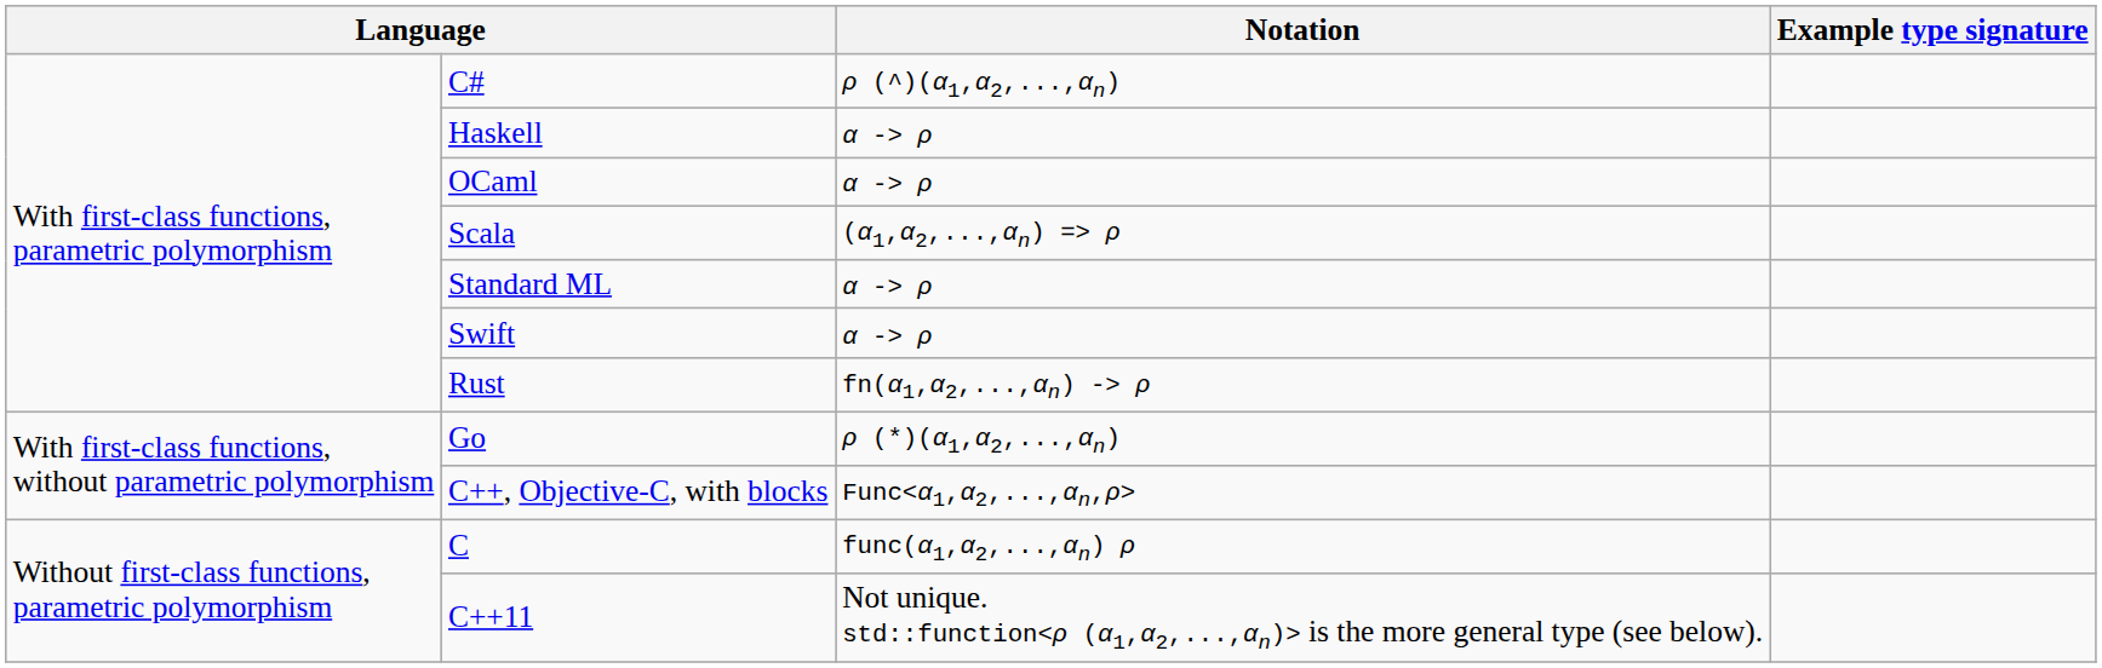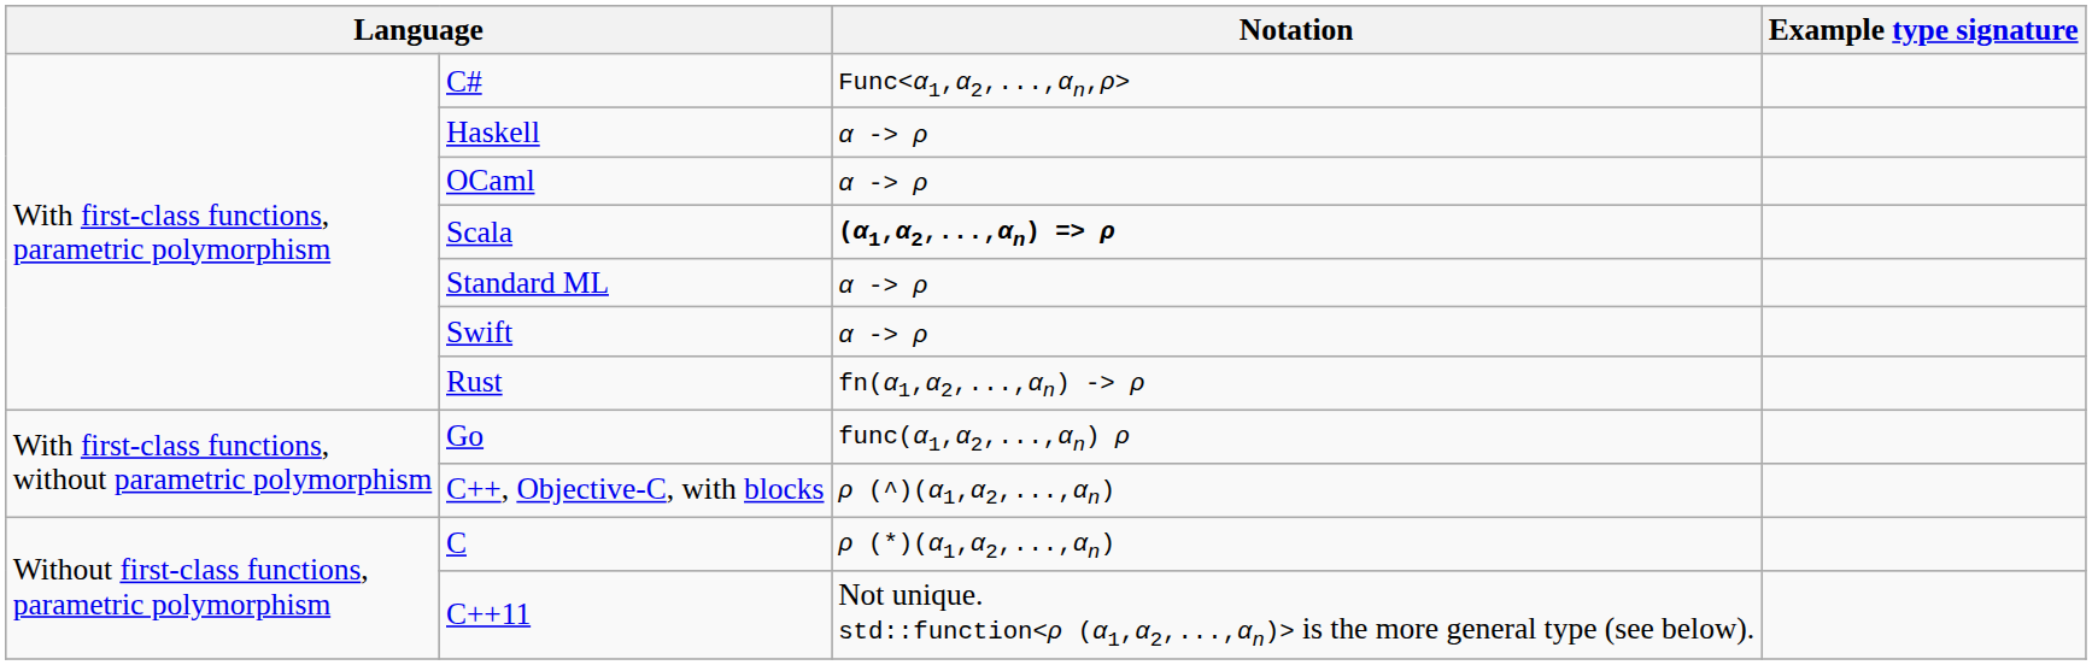C# | Notation: ρ (^)(α1,α2,...,αn) -> Func<α1,α2,...,αn,ρ>
Scala | Notation: normal -> bold
Go | Notation: ρ (*)(α1,α2,...,αn) -> func(α1,α2,...,αn) ρ
C++, Objective-C, with blocks | Notation: Func<α1,α2,...,αn,ρ> -> ρ (^)(α1,α2,...,αn)
C | Notation: func(α1,α2,...,αn) ρ -> ρ (*)(α1,α2,...,αn)
